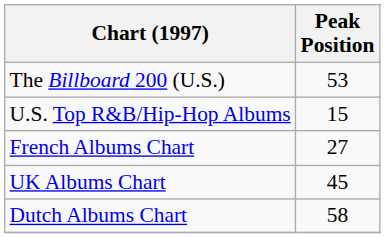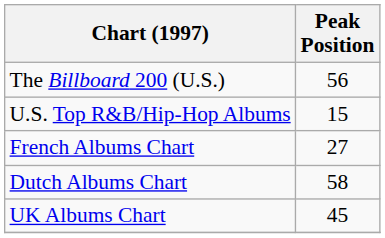The Billboard 200 (U.S.) | Peak Position: 53 -> 56
rows swapped: Dutch Albums Chart <-> UK Albums Chart
